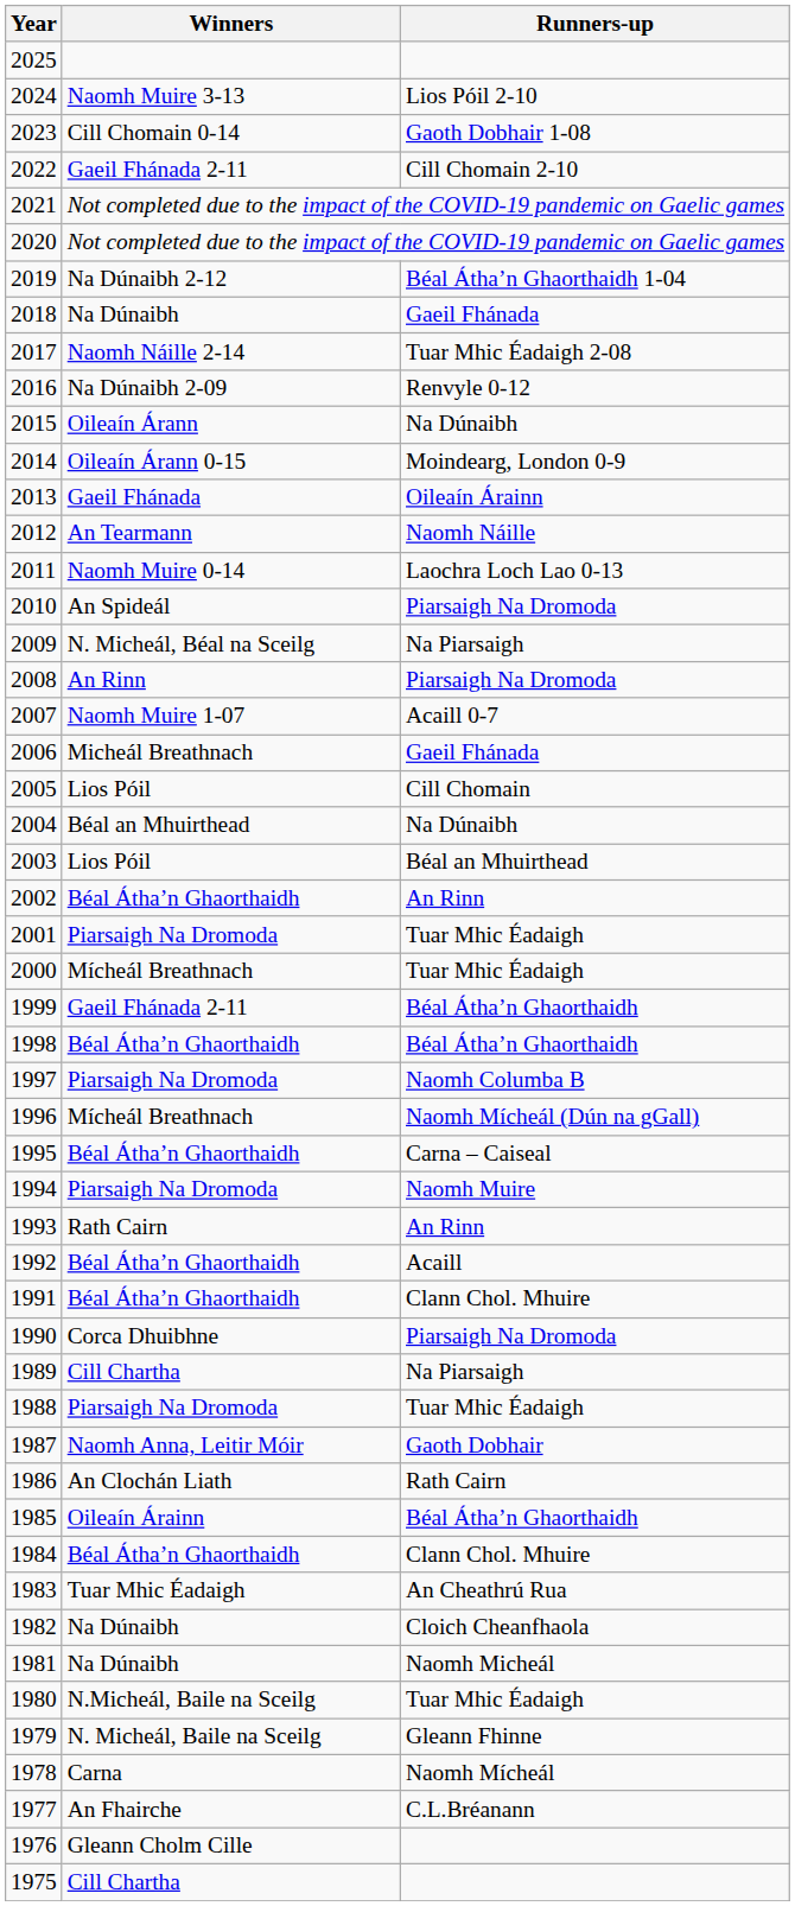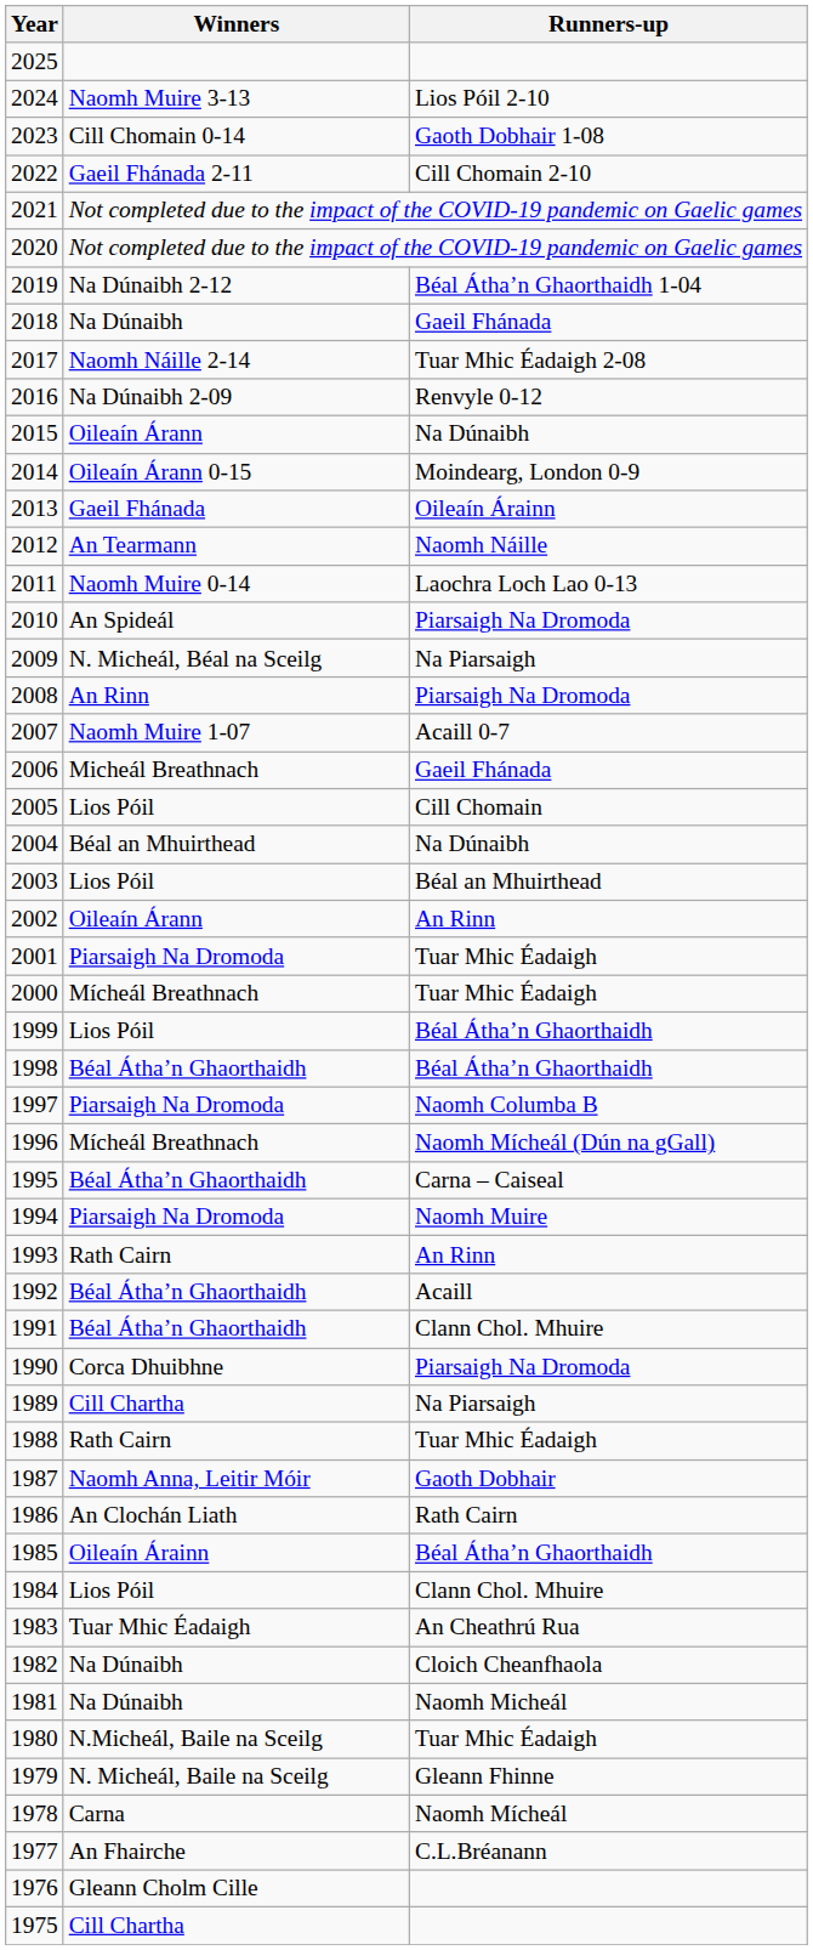2002 | Winners: Béal Átha’n Ghaorthaidh -> Oileaín Árann
1999 | Winners: Gaeil Fhánada 2-11 -> Lios Póil
1988 | Winners: Piarsaigh Na Dromoda -> Rath Cairn
1984 | Winners: Béal Átha’n Ghaorthaidh -> Lios Póil
